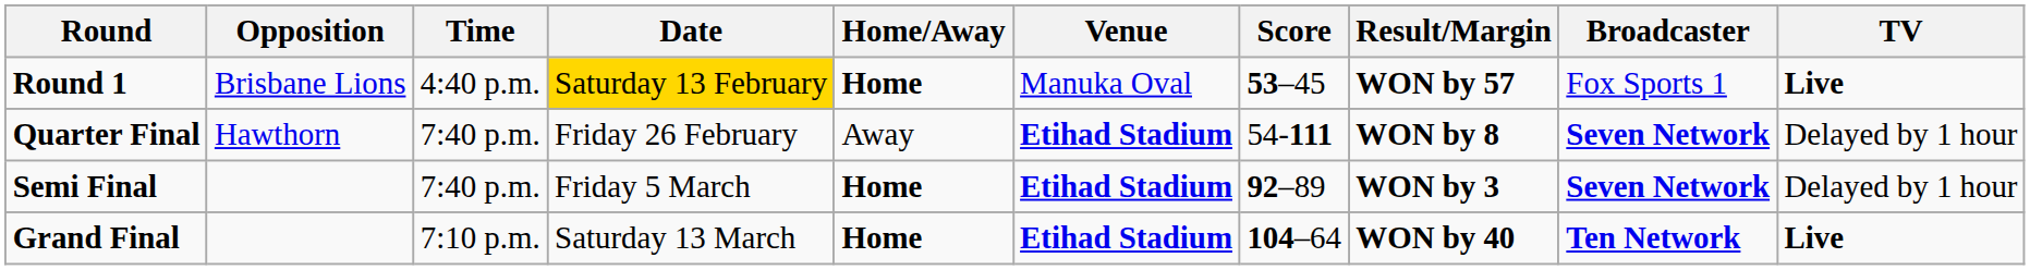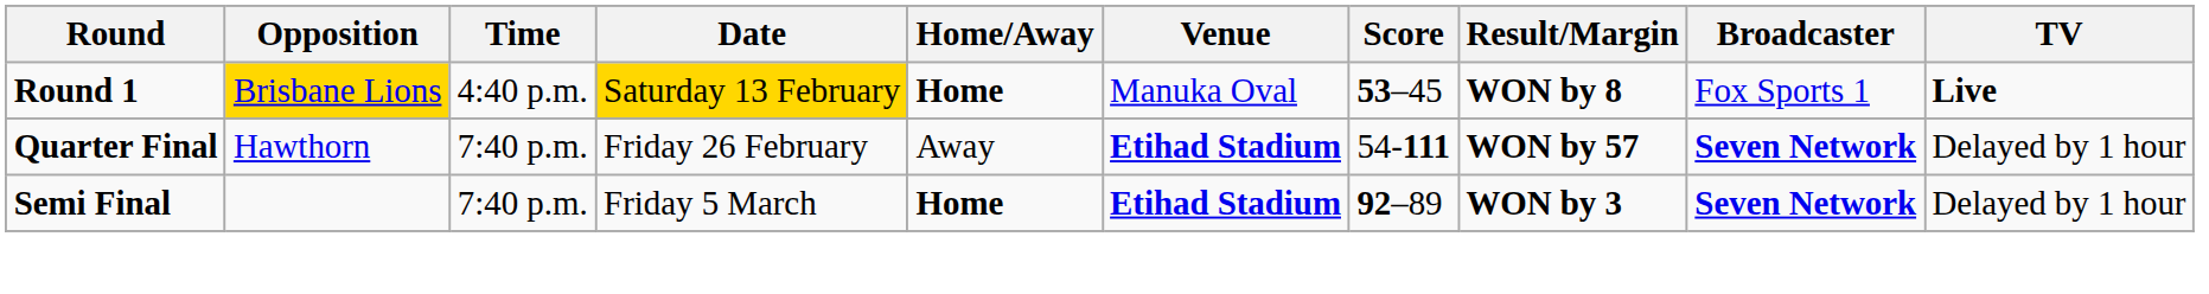Round 1 | Opposition: no background -> gold background
Round 1 | Result/Margin: WON by 57 -> WON by 8
Quarter Final | Result/Margin: WON by 8 -> WON by 57
- row: Grand Final | 7:10 p.m. | Saturday 13 March | Home | Etihad Stadium | 104–64 | WON by 40 | Ten Network | Live
